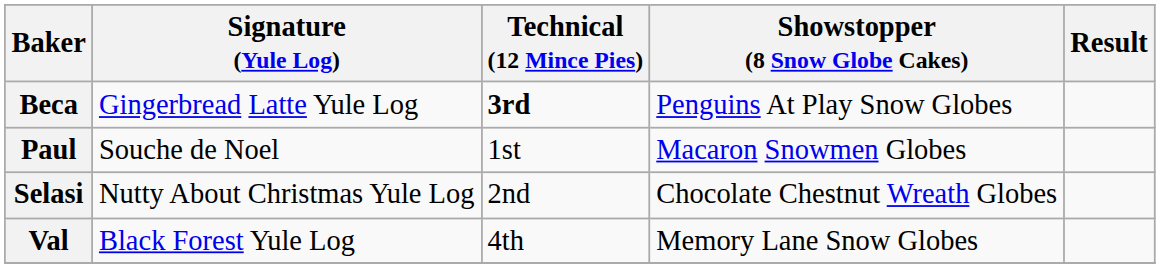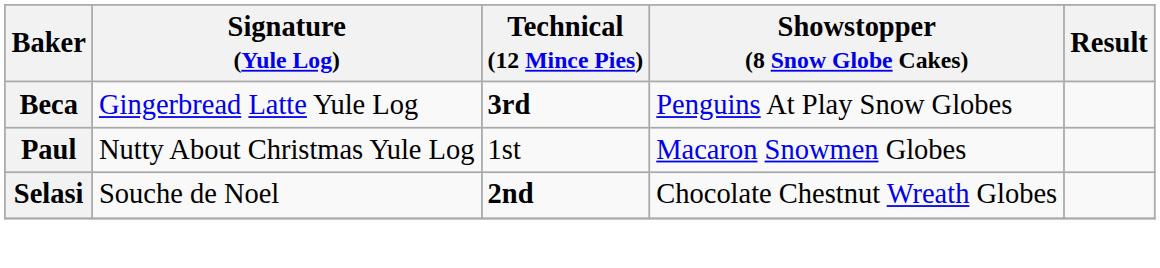Paul | Signature (Yule Log): Souche de Noel -> Nutty About Christmas Yule Log
Selasi | Signature (Yule Log): Nutty About Christmas Yule Log -> Souche de Noel
Selasi | Technical (12 Mince Pies): normal -> bold
- row: Val | Black Forest Yule Log | 4th | Memory Lane Snow Globes
